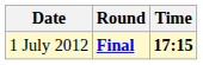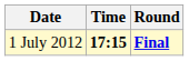columns swapped: Time <-> Round
